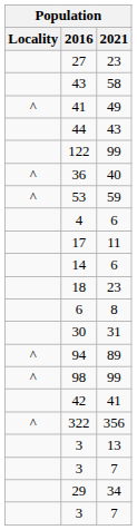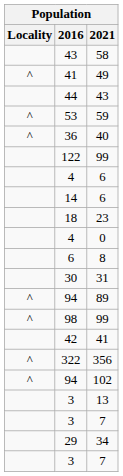- row: 27 | 23
rows swapped: 53 <-> 122
- row: 17 | 11
+ row: 4 | 0
+ row: ^ | 94 | 102
